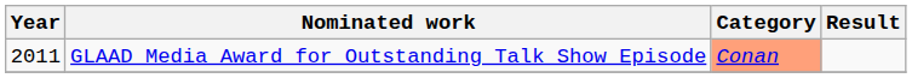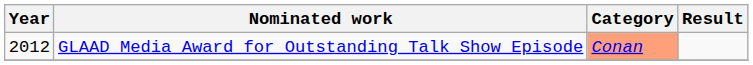GLAAD Media Award for Outstanding Talk Show Episode | Year: 2011 -> 2012
